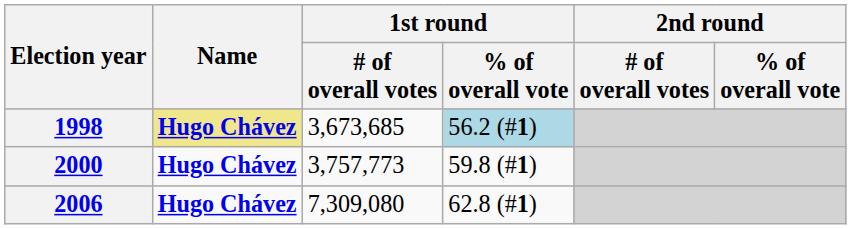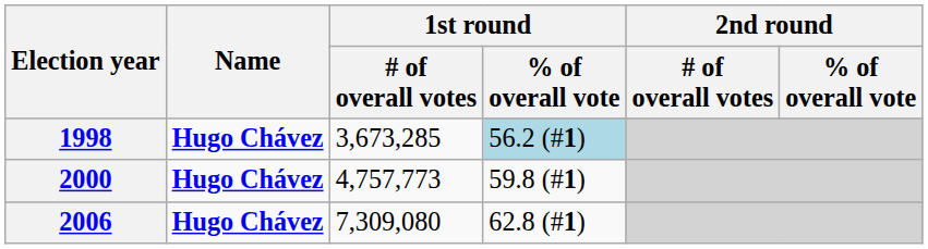1998 | Name: khaki background -> no background
1998 | 1st round / # of overall votes: 3,673,685 -> 3,673,285
2000 | 1st round / # of overall votes: 3,757,773 -> 4,757,773
